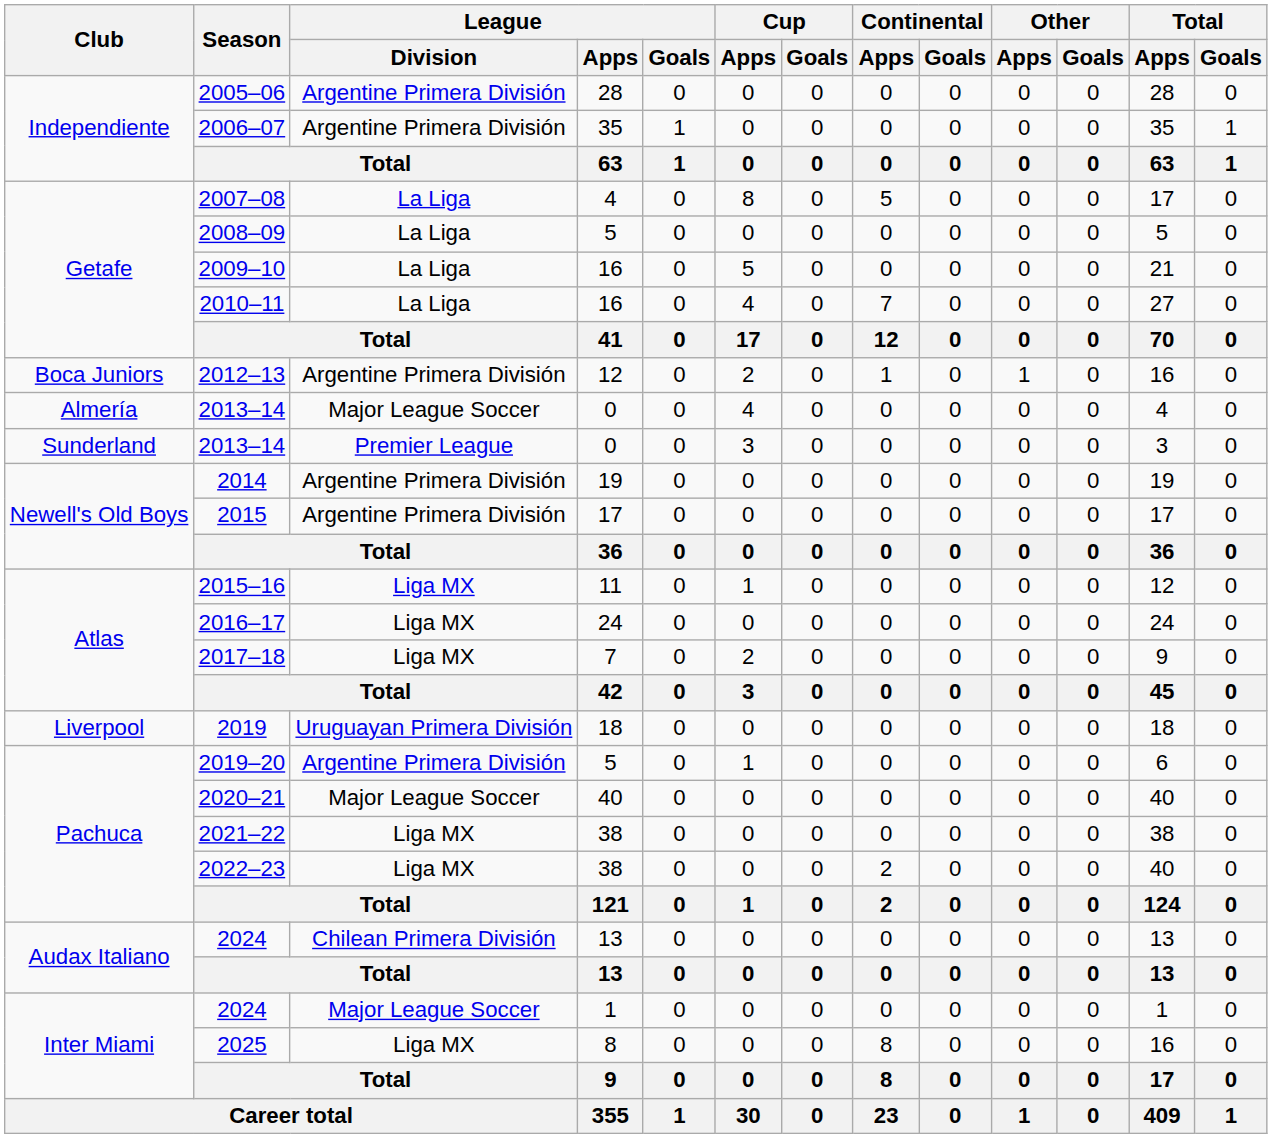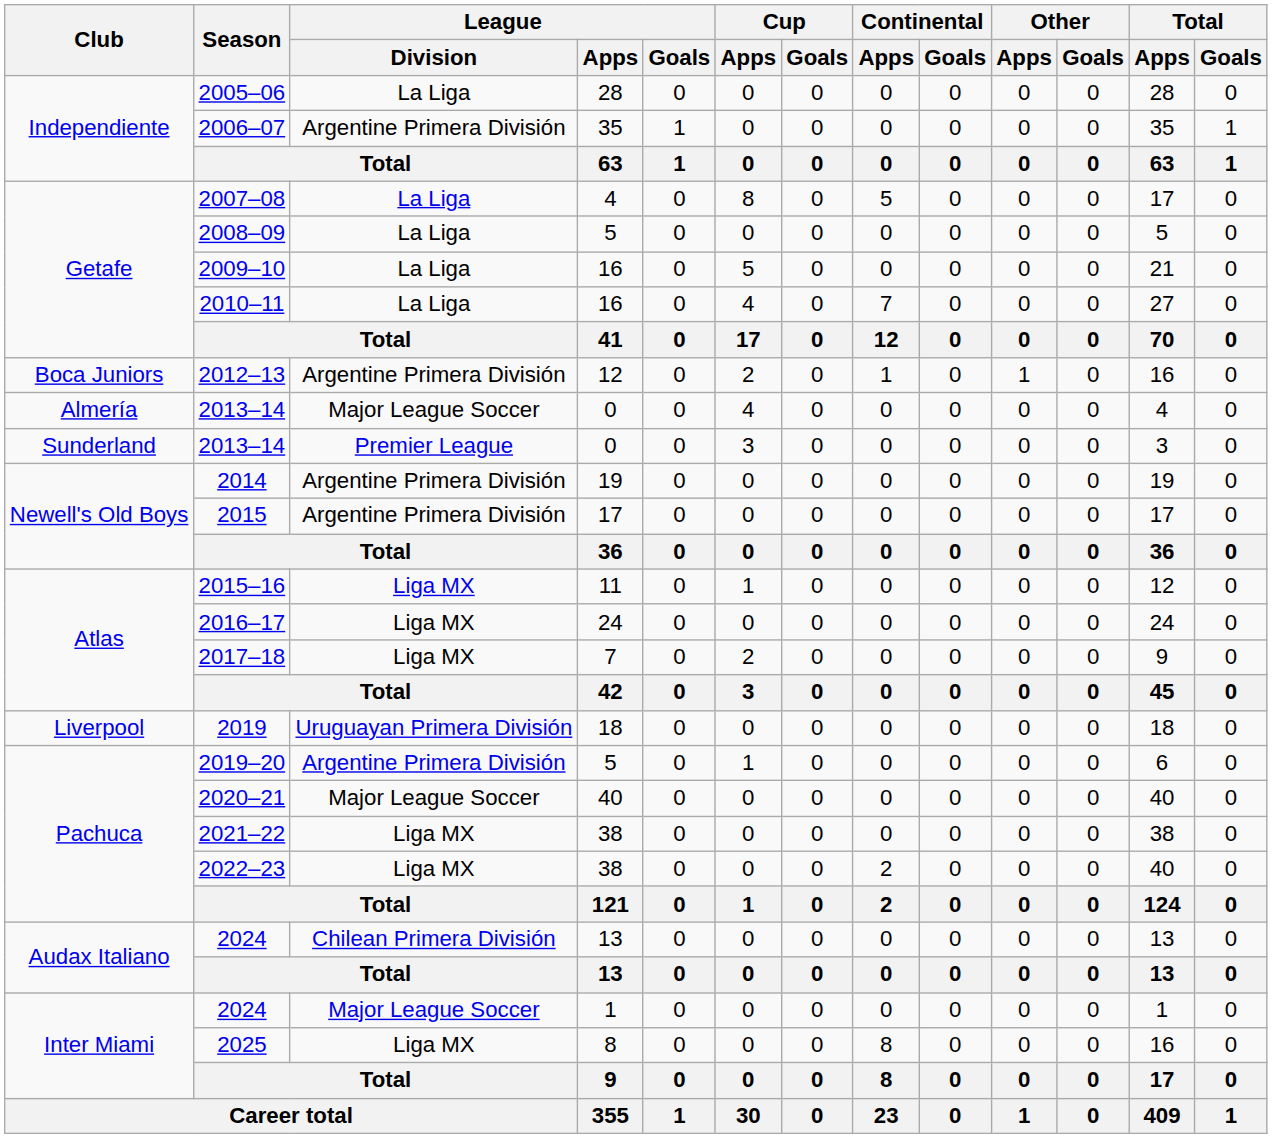2005–06 | League / Division: Argentine Primera División -> La Liga
